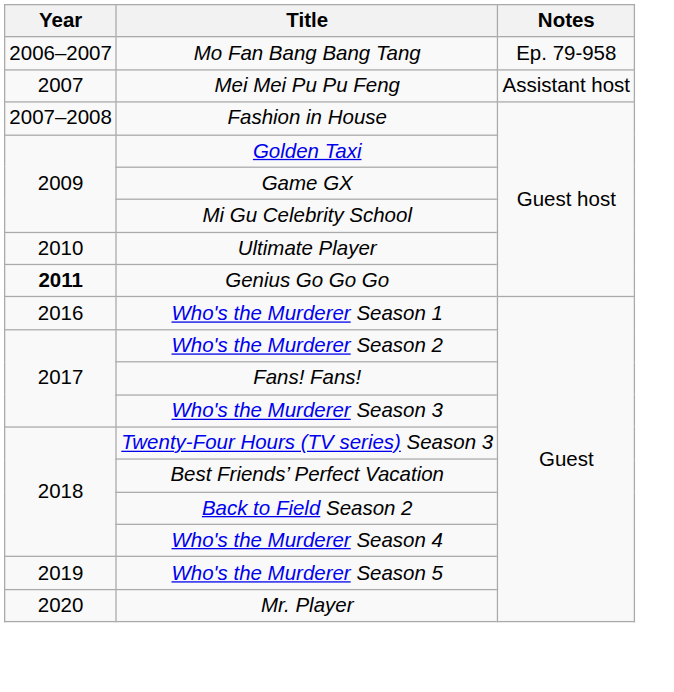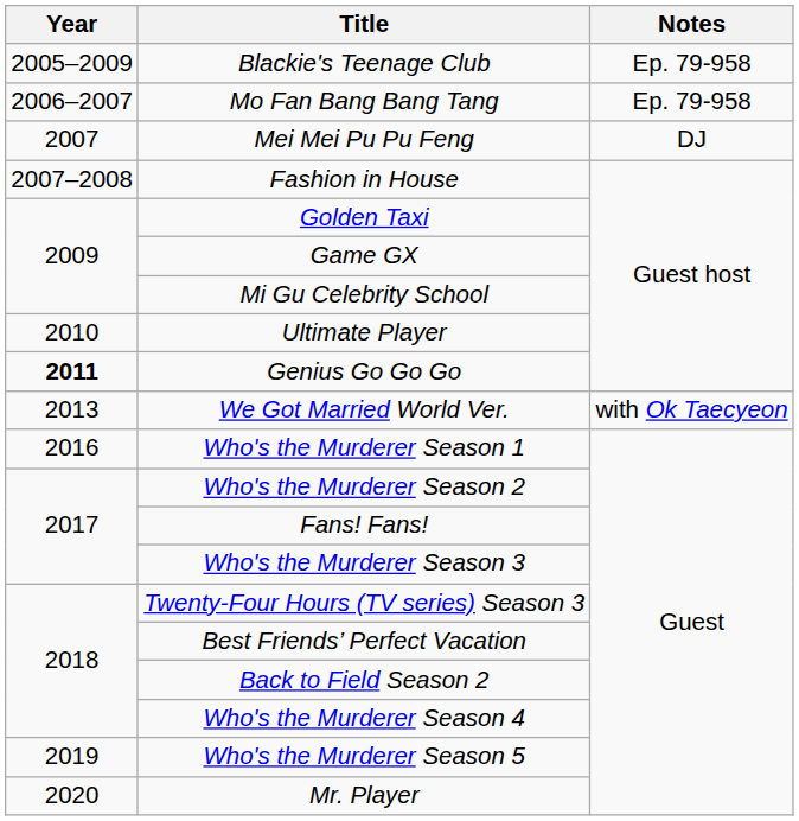+ row: 2005–2009 | Blackie's Teenage Club | Ep. 79-958
Mei Mei Pu Pu Feng | Notes: Assistant host -> DJ
+ row: 2013 | We Got Married World Ver. | with Ok Taecyeon
